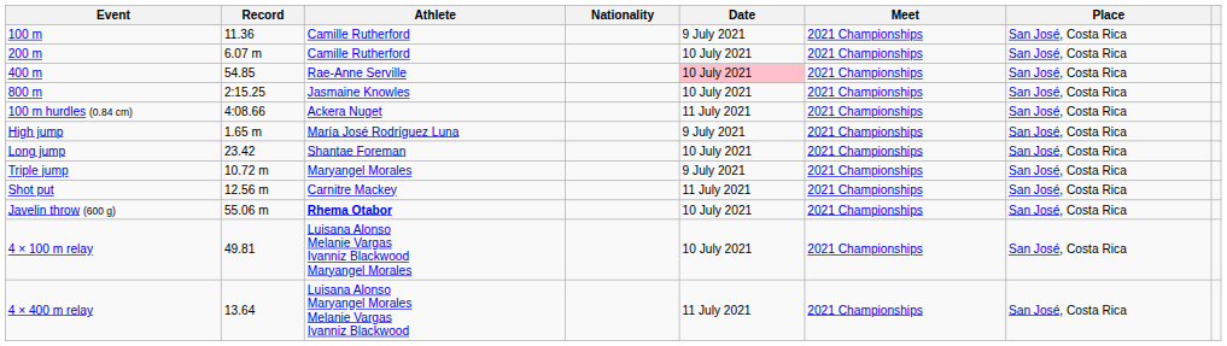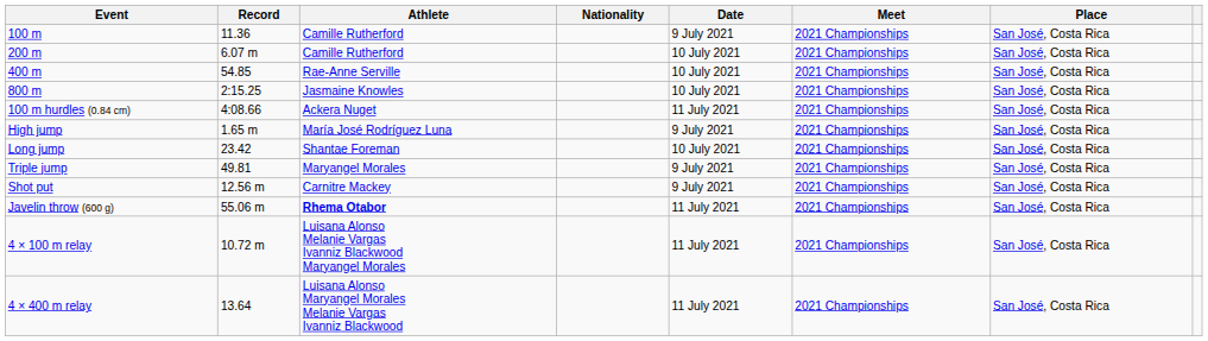400 m | Date: pink background -> no background
Triple jump | Record: 10.72 m -> 49.81
Shot put | Date: 11 July 2021 -> 9 July 2021
Javelin throw (600 g) | Date: 10 July 2021 -> 11 July 2021
4 × 100 m relay | Record: 49.81 -> 10.72 m
4 × 100 m relay | Date: 10 July 2021 -> 11 July 2021
